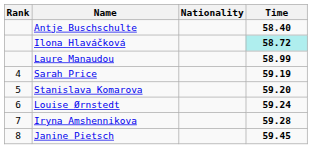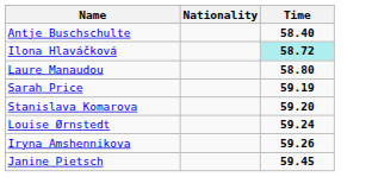- column: Rank | 4 | 5 | 6 | 7 | 8
Laure Manaudou | Time: 58.99 -> 58.80
Iryna Amshennikova | Time: 59.28 -> 59.26
